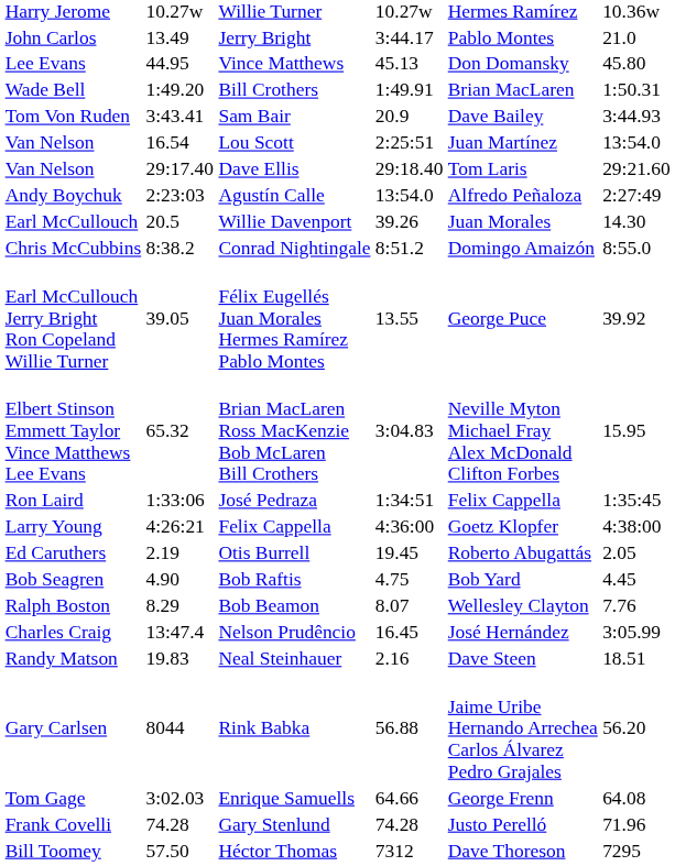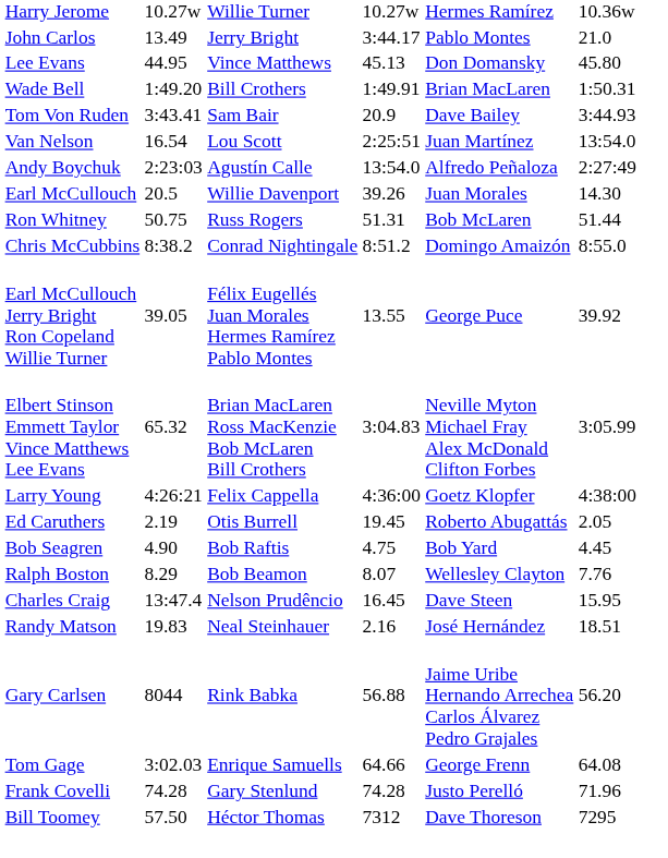- row: Van Nelson | 29:17.40 | Dave Ellis | 29:18.40 | Tom Laris | 29:21.60
+ row: Ron Whitney | 50.75 | Russ Rogers | 51.31 | Bob McLaren | 51.44
Brian MacLaren Ross MacKenzie Bob McLaren Bill Crothers | column 7: 15.95 -> 3:05.99
- row: Ron Laird | 1:33:06 | José Pedraza | 1:34:51 | Felix Cappella | 1:35:45
Nelson Prudêncio | column 6: José Hernández -> Dave Steen
Nelson Prudêncio | column 7: 3:05.99 -> 15.95
Neal Steinhauer | column 6: Dave Steen -> José Hernández
